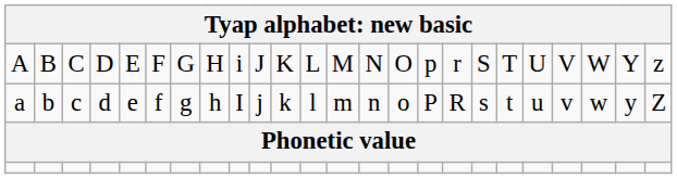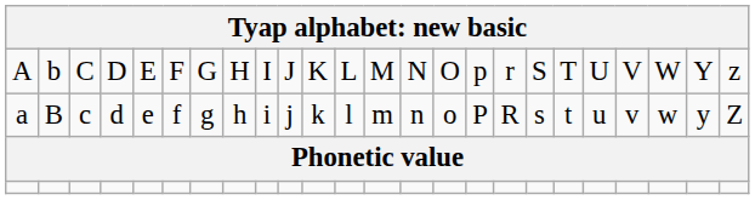A | column 2: B -> b
A | column 9: i -> I
a | column 2: b -> B
a | column 9: I -> i
